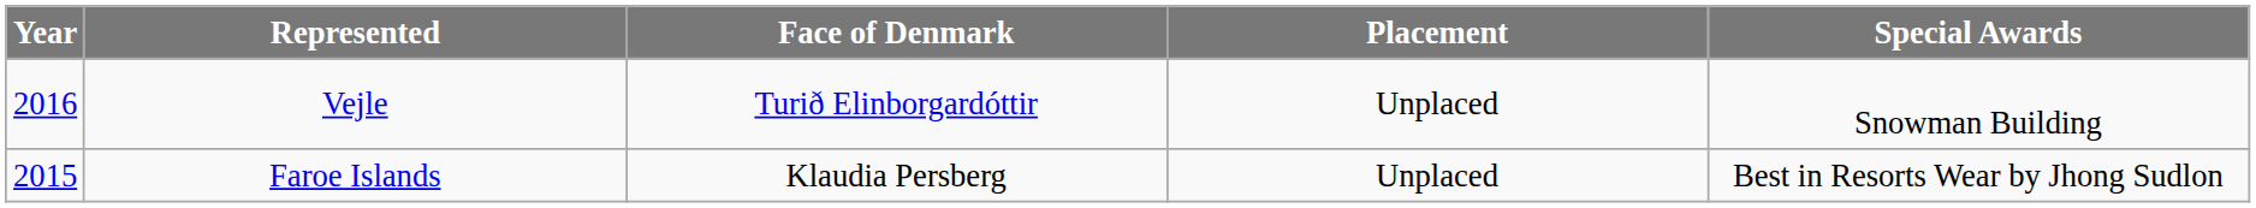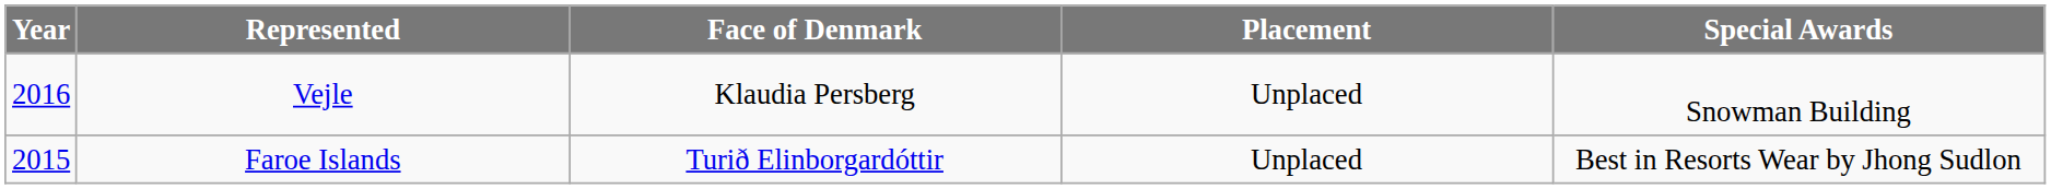Vejle | Face of Denmark: Turið Elinborgardóttir -> Klaudia Persberg
Faroe Islands | Face of Denmark: Klaudia Persberg -> Turið Elinborgardóttir
